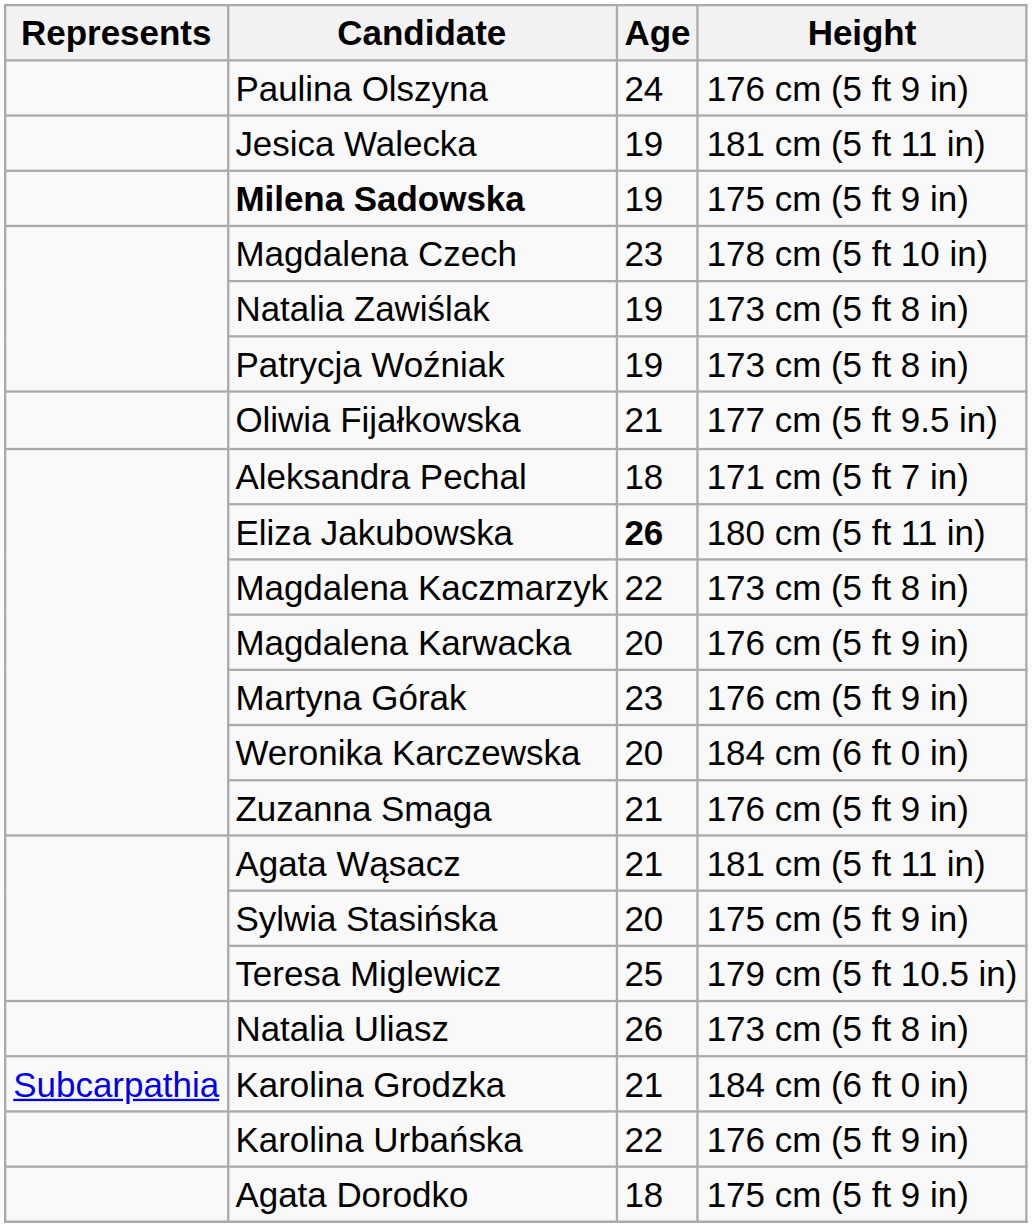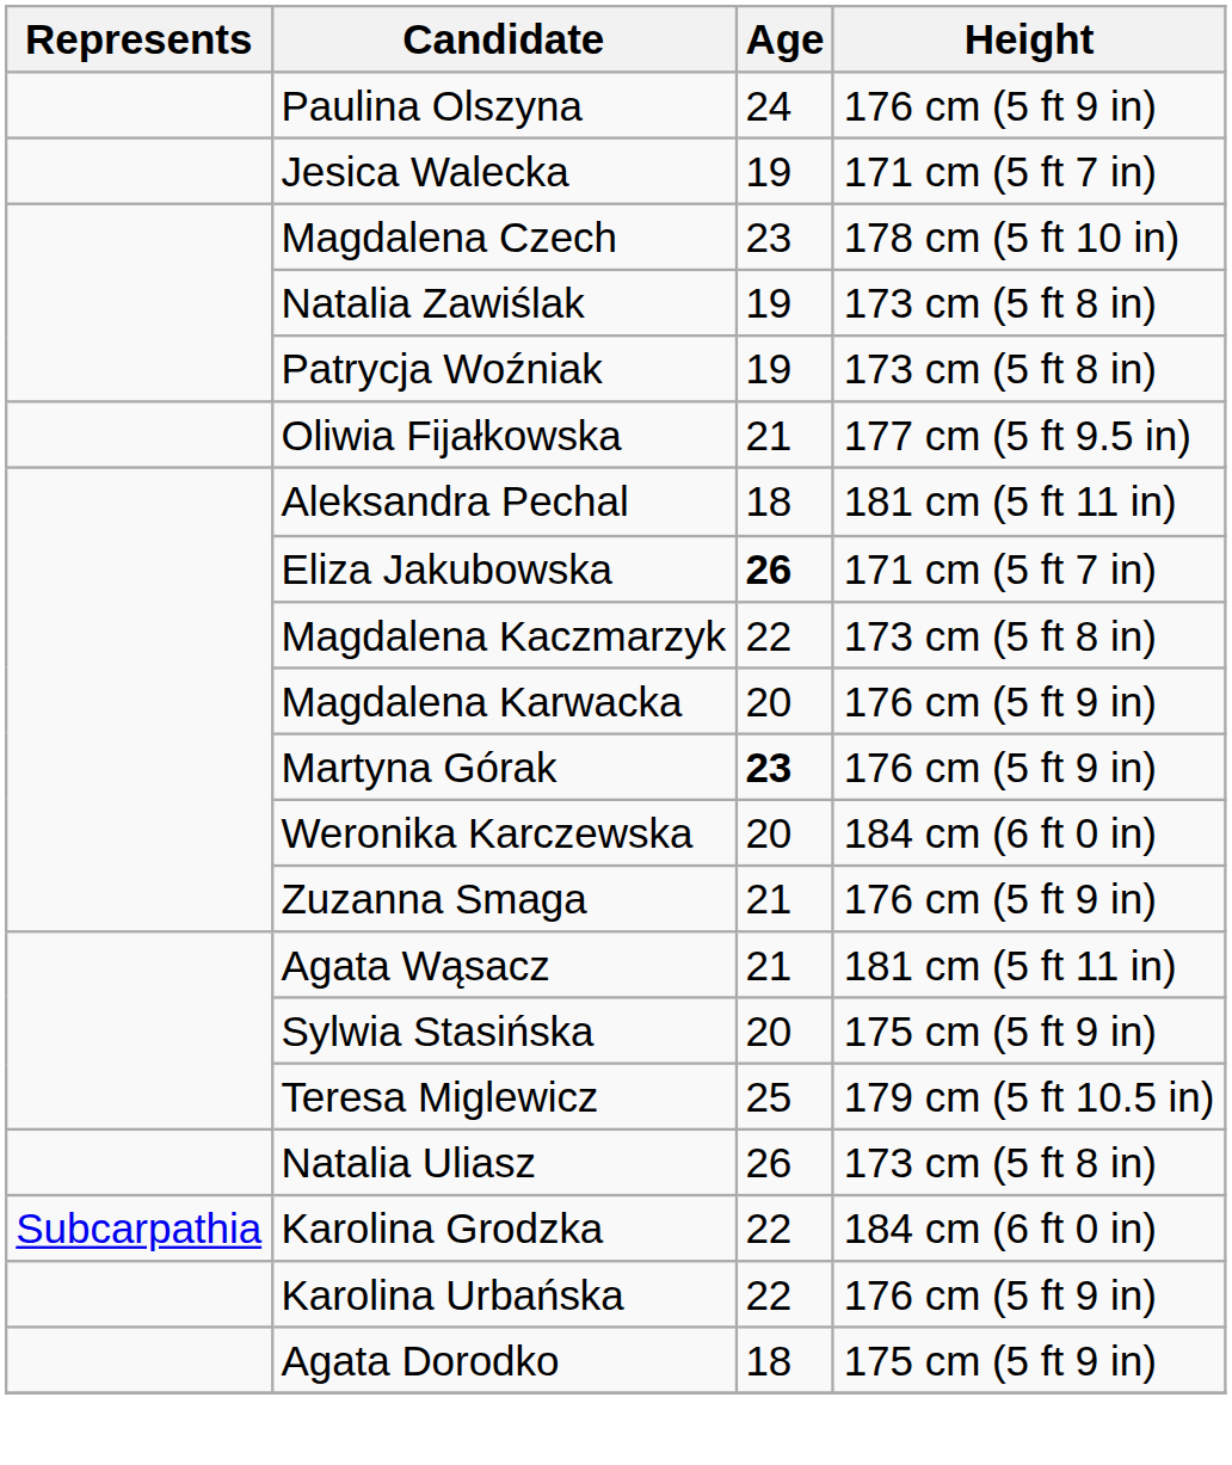Jesica Walecka | Height: 181 cm (5 ft 11 in) -> 171 cm (5 ft 7 in)
- row: Milena Sadowska | 19 | 175 cm (5 ft 9 in)
Aleksandra Pechal | Height: 171 cm (5 ft 7 in) -> 181 cm (5 ft 11 in)
Eliza Jakubowska | Height: 180 cm (5 ft 11 in) -> 171 cm (5 ft 7 in)
Martyna Górak | Age: normal -> bold
Karolina Grodzka | Age: 21 -> 22
